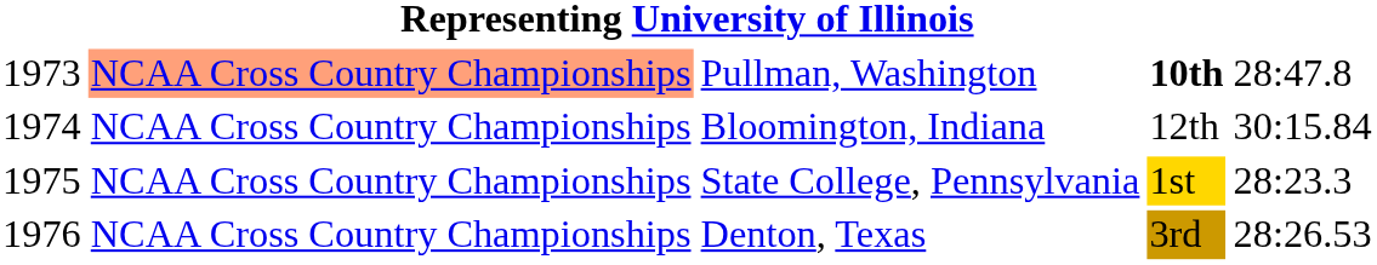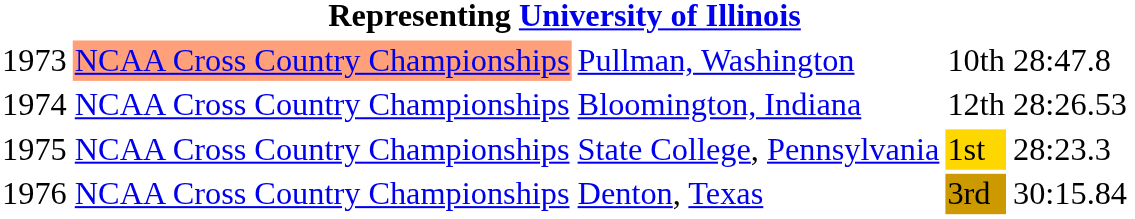Pullman, Washington | column 4: bold -> normal
Bloomington, Indiana | column 5: 30:15.84 -> 28:26.53
Denton, Texas | column 5: 28:26.53 -> 30:15.84
